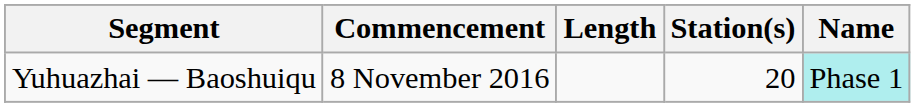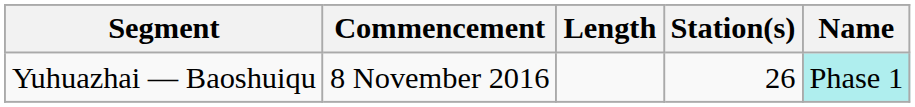Yuhuazhai — Baoshuiqu | Station(s): 20 -> 26
